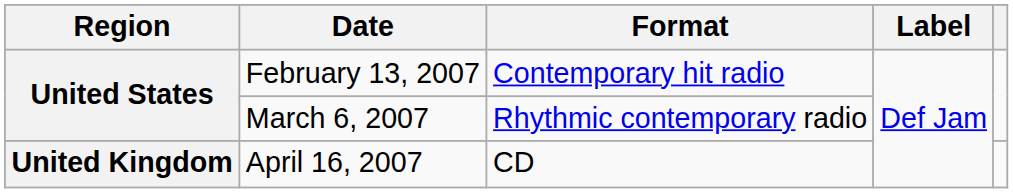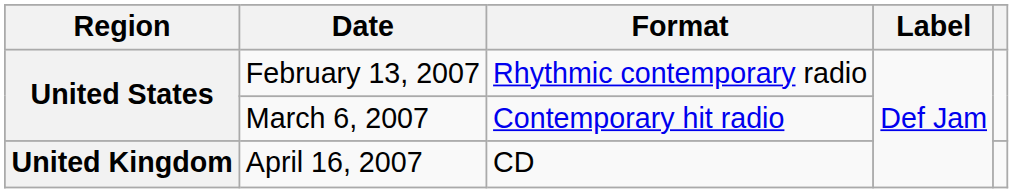February 13, 2007 | Format: Contemporary hit radio -> Rhythmic contemporary radio
March 6, 2007 | Format: Rhythmic contemporary radio -> Contemporary hit radio
